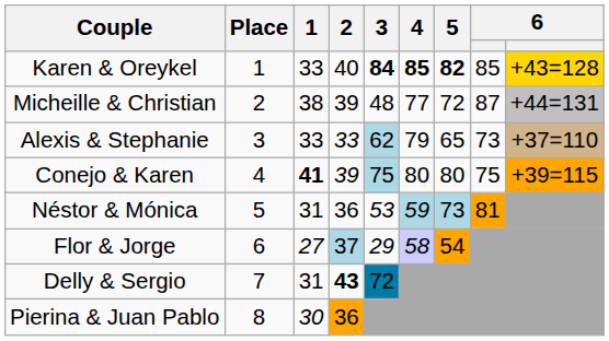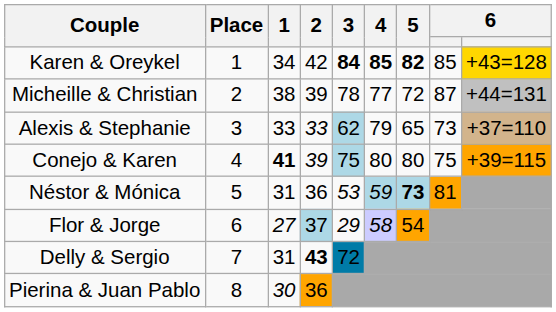Karen & Oreykel | 1: 33 -> 34
Karen & Oreykel | 2: 40 -> 42
Micheille & Christian | 3: 48 -> 78
Néstor & Mónica | 5: normal -> bold
